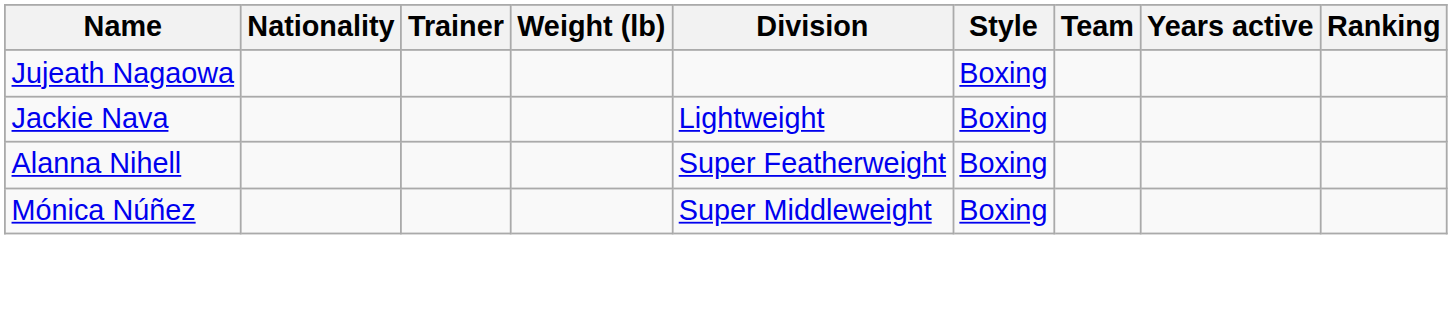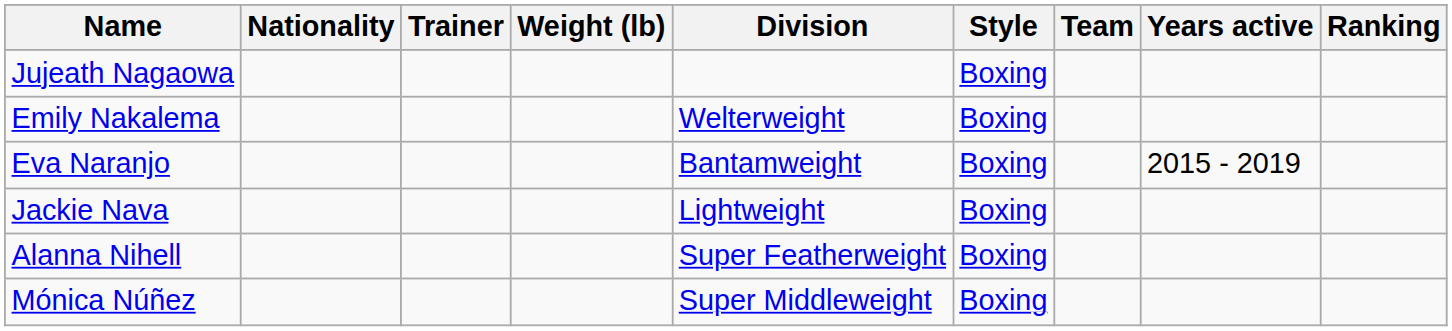+ row: Emily Nakalema | Welterweight | Boxing
+ row: Eva Naranjo | Bantamweight | Boxing | 2015 - 2019
